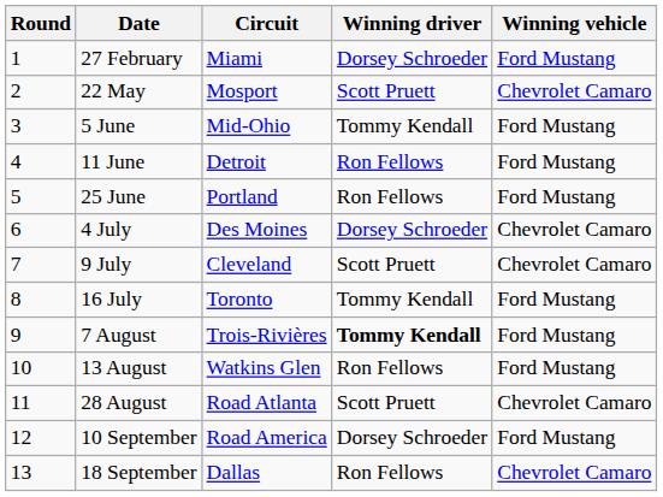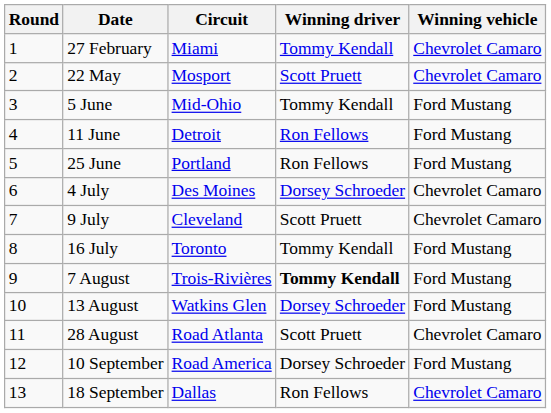27 February | Winning driver: Dorsey Schroeder -> Tommy Kendall
27 February | Winning vehicle: Ford Mustang -> Chevrolet Camaro
13 August | Winning driver: Ron Fellows -> Dorsey Schroeder
